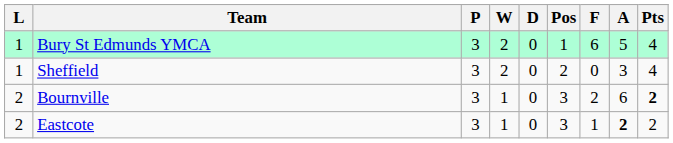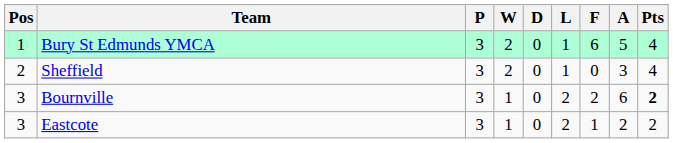columns swapped: Pos <-> L
Eastcote | A: bold -> normal
